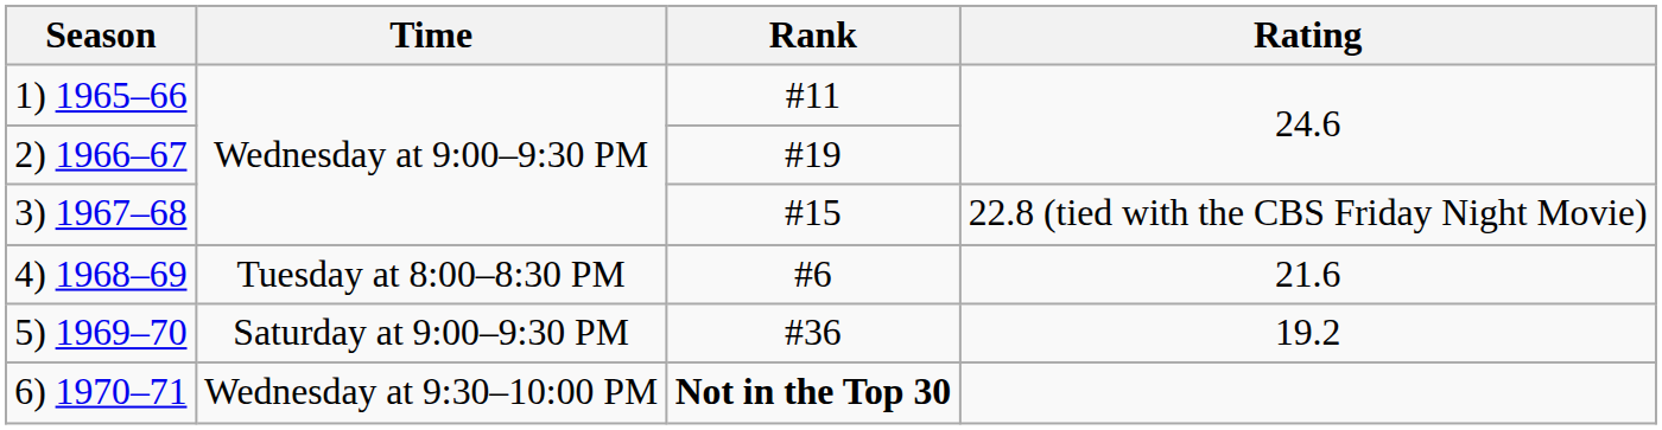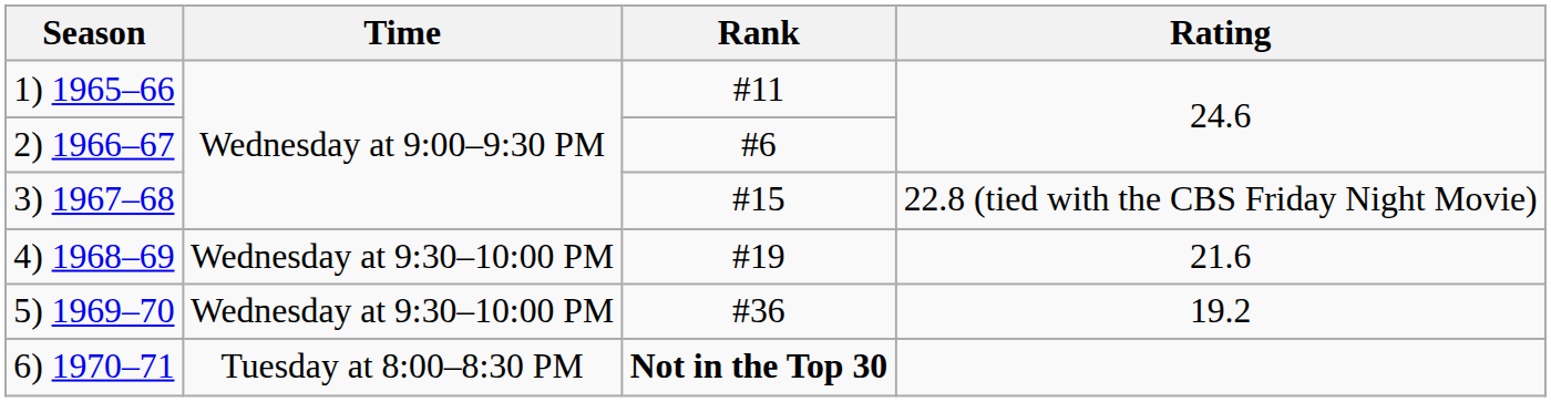2) 1966–67 | Rank: #19 -> #6
4) 1968–69 | Time: Tuesday at 8:00–8:30 PM -> Wednesday at 9:30–10:00 PM
4) 1968–69 | Rank: #6 -> #19
5) 1969–70 | Time: Saturday at 9:00–9:30 PM -> Wednesday at 9:30–10:00 PM
6) 1970–71 | Time: Wednesday at 9:30–10:00 PM -> Tuesday at 8:00–8:30 PM
